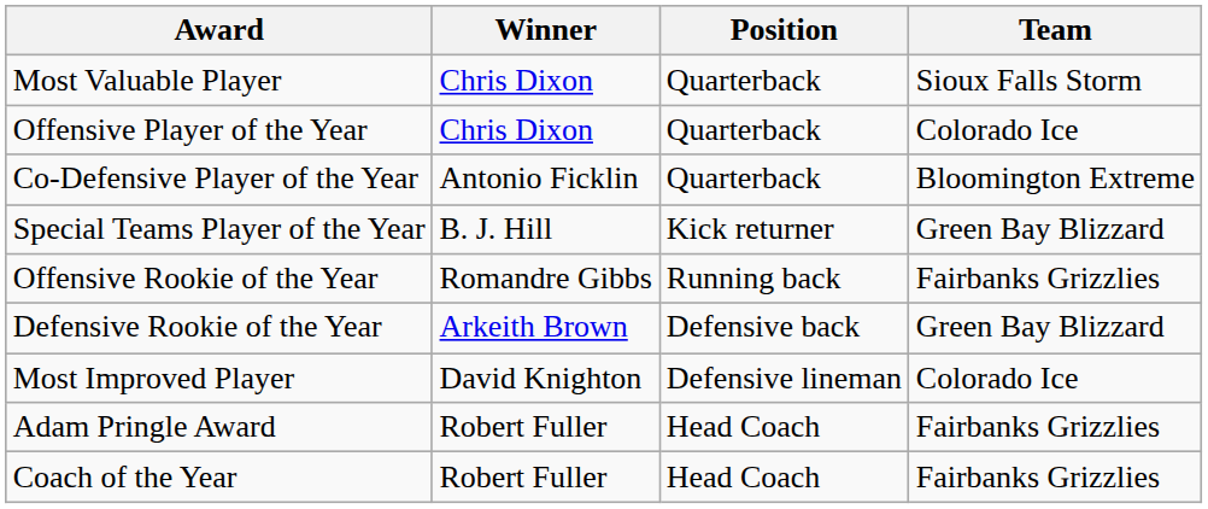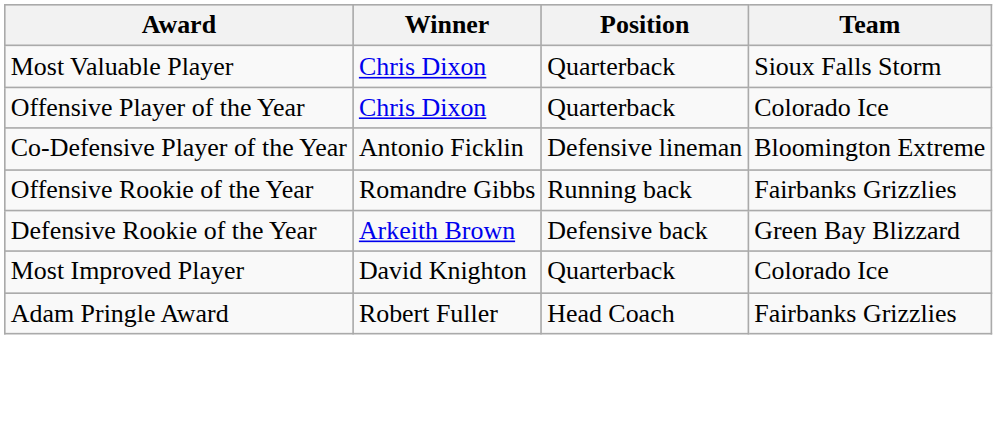Co-Defensive Player of the Year | Position: Quarterback -> Defensive lineman
- row: Special Teams Player of the Year | B. J. Hill | Kick returner | Green Bay Blizzard
Most Improved Player | Position: Defensive lineman -> Quarterback
- row: Coach of the Year | Robert Fuller | Head Coach | Fairbanks Grizzlies
